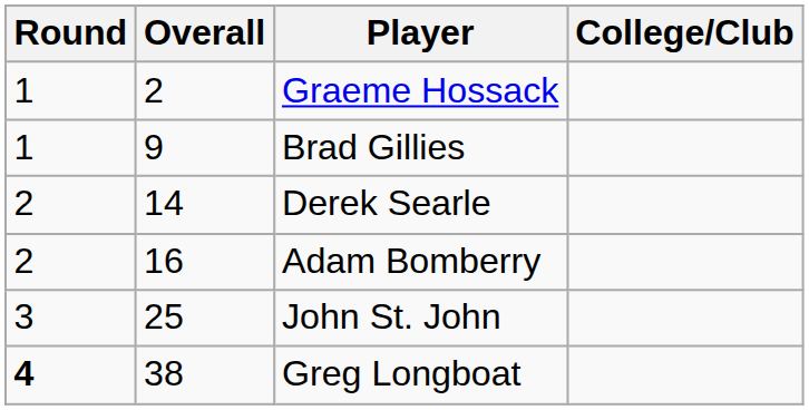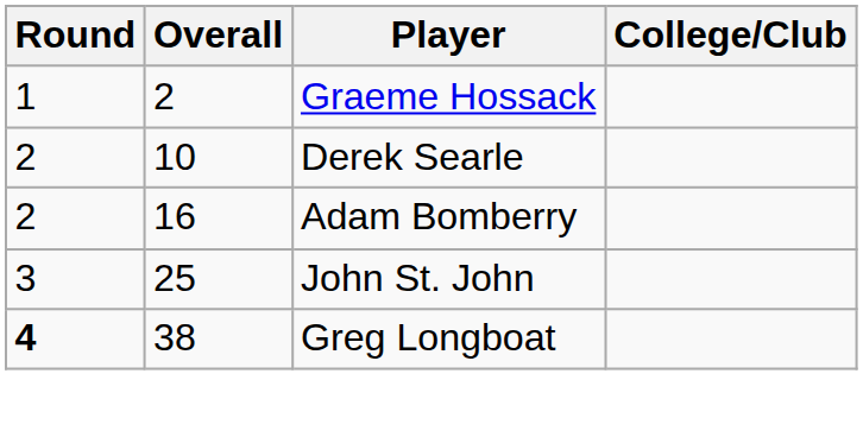- row: 1 | 9 | Brad Gillies
Derek Searle | Overall: 14 -> 10
